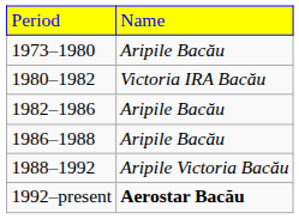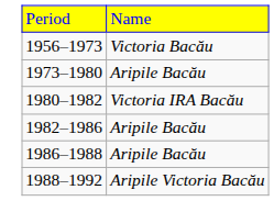+ row: 1956–1973 | Victoria Bacău
- row: 1992–present | Aerostar Bacău
